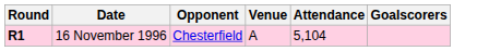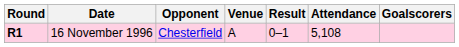+ column: Result | 0–1
16 November 1996 | Attendance: 5,104 -> 5,108
